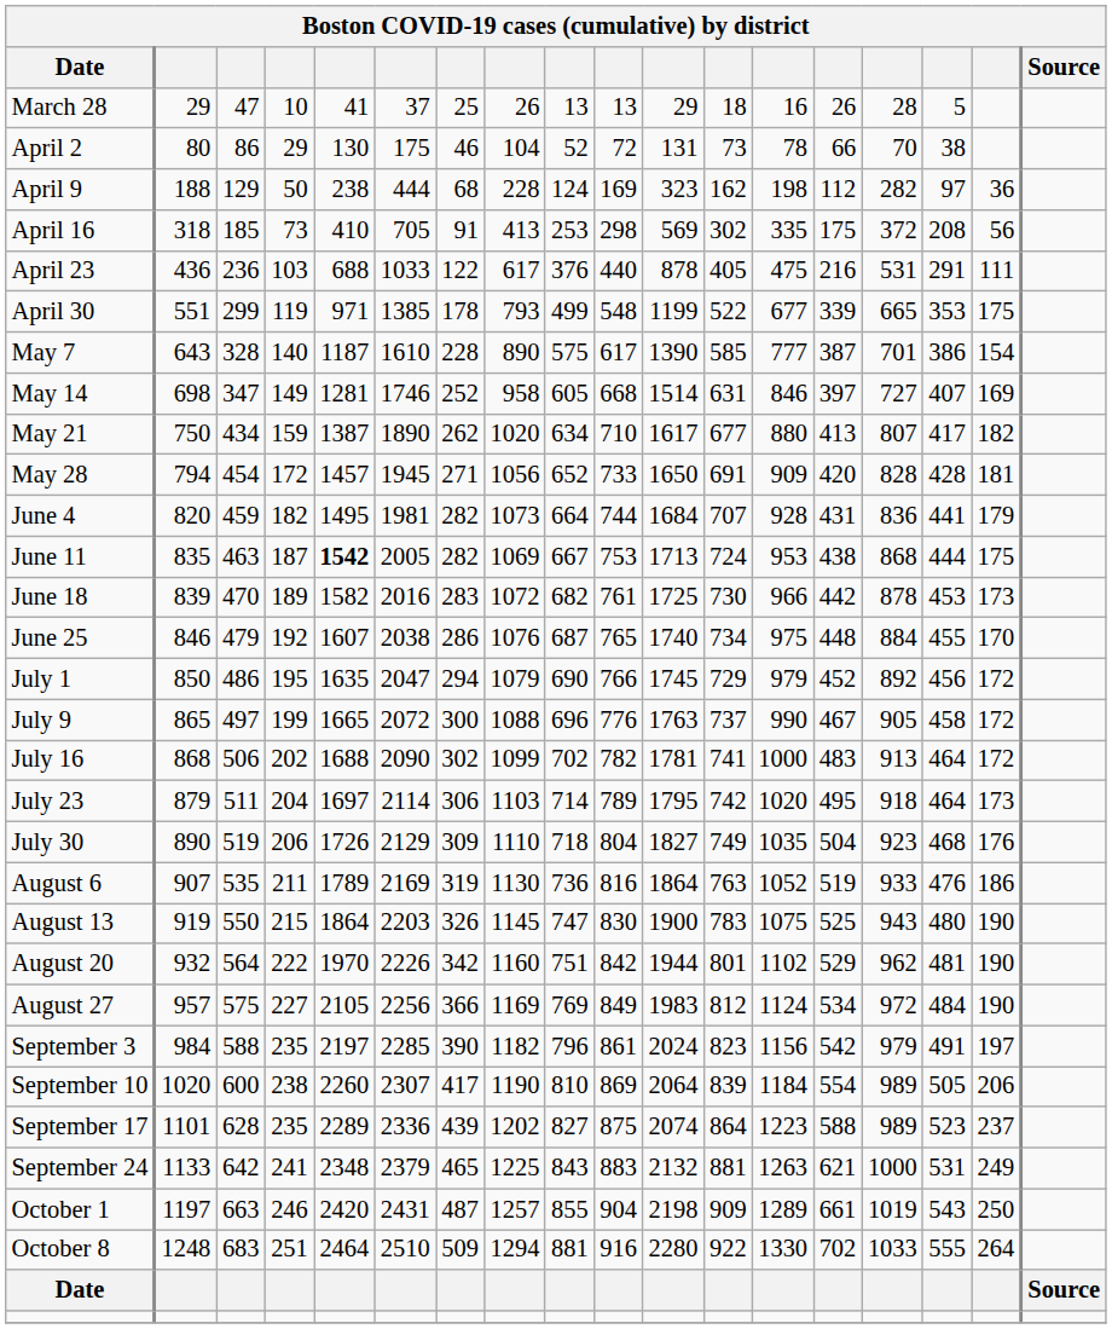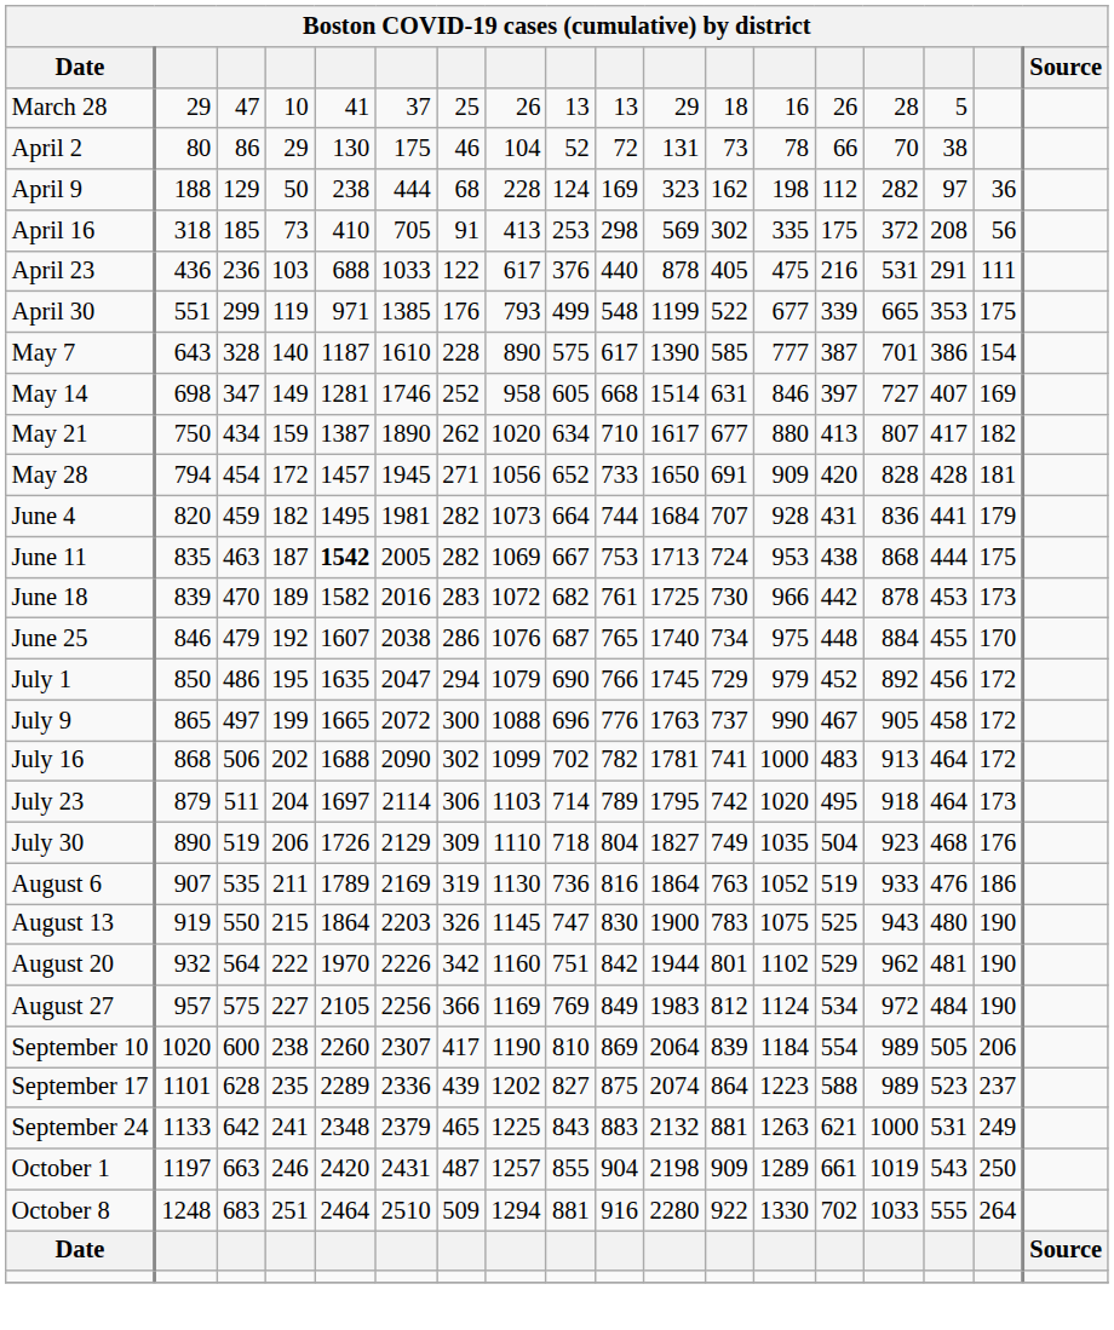April 30 | column 7: 178 -> 176
- row: September 3 | 984 | 588 | 235 | 2197 | 2285 | 390 | 1182 | 796 | 861 | 2024 | 823 | 1156 | 542 | 979 | 491 | 197
